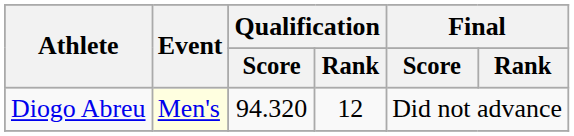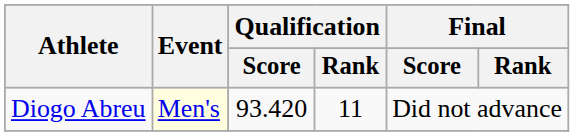Diogo Abreu | Qualification / Score: 94.320 -> 93.420
Diogo Abreu | Qualification / Rank: 12 -> 11
